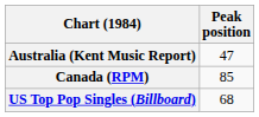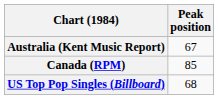Australia (Kent Music Report) | Peak position: 47 -> 67
